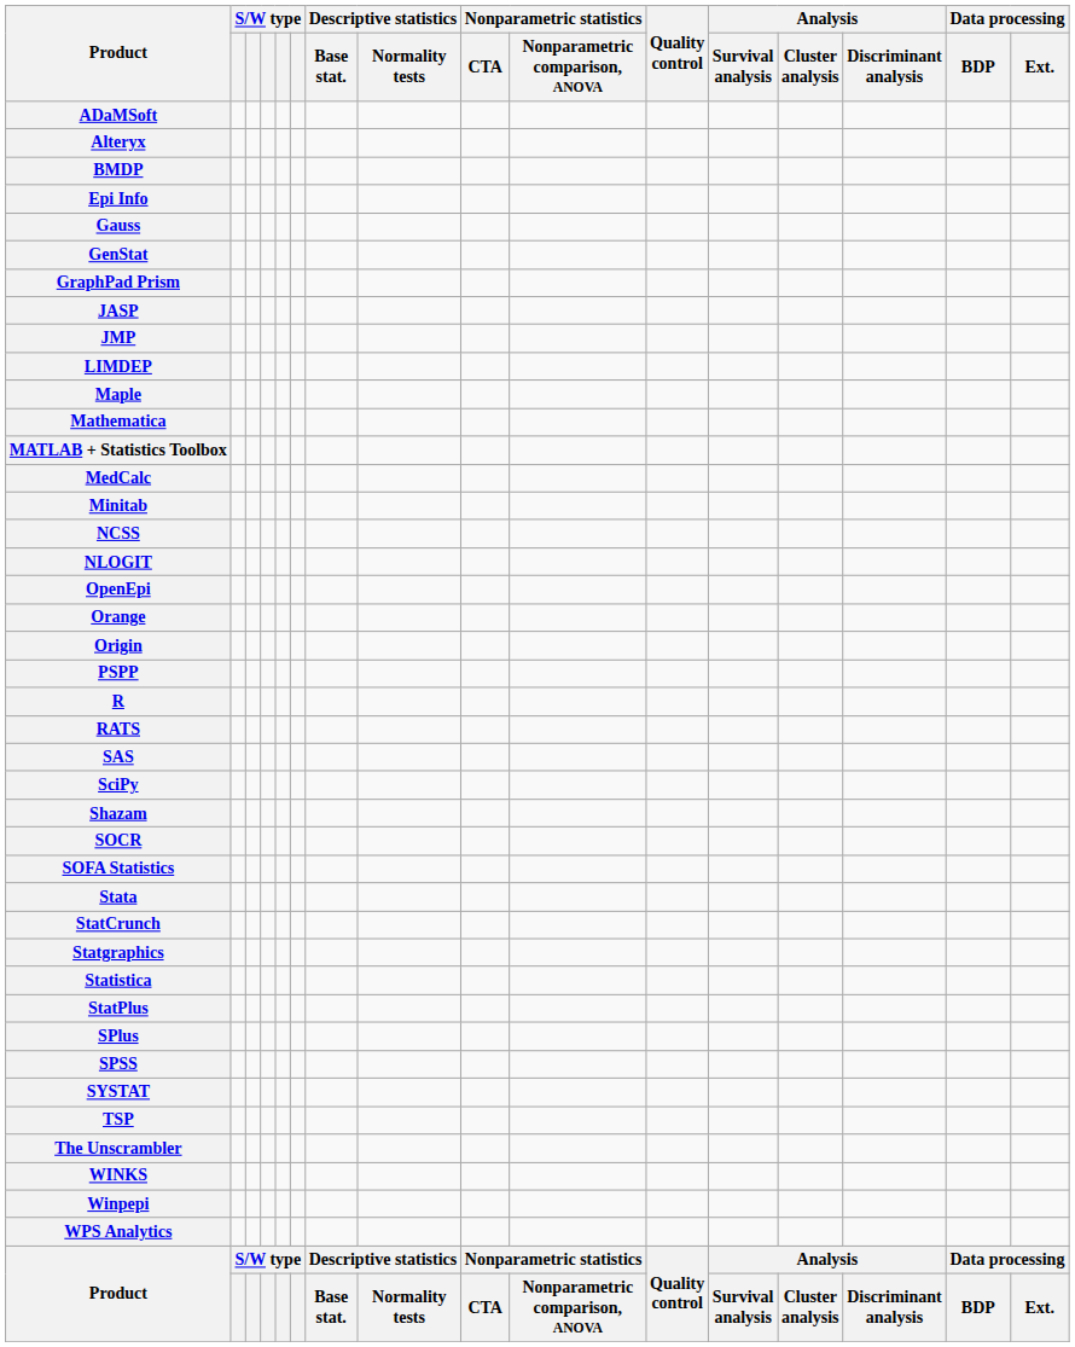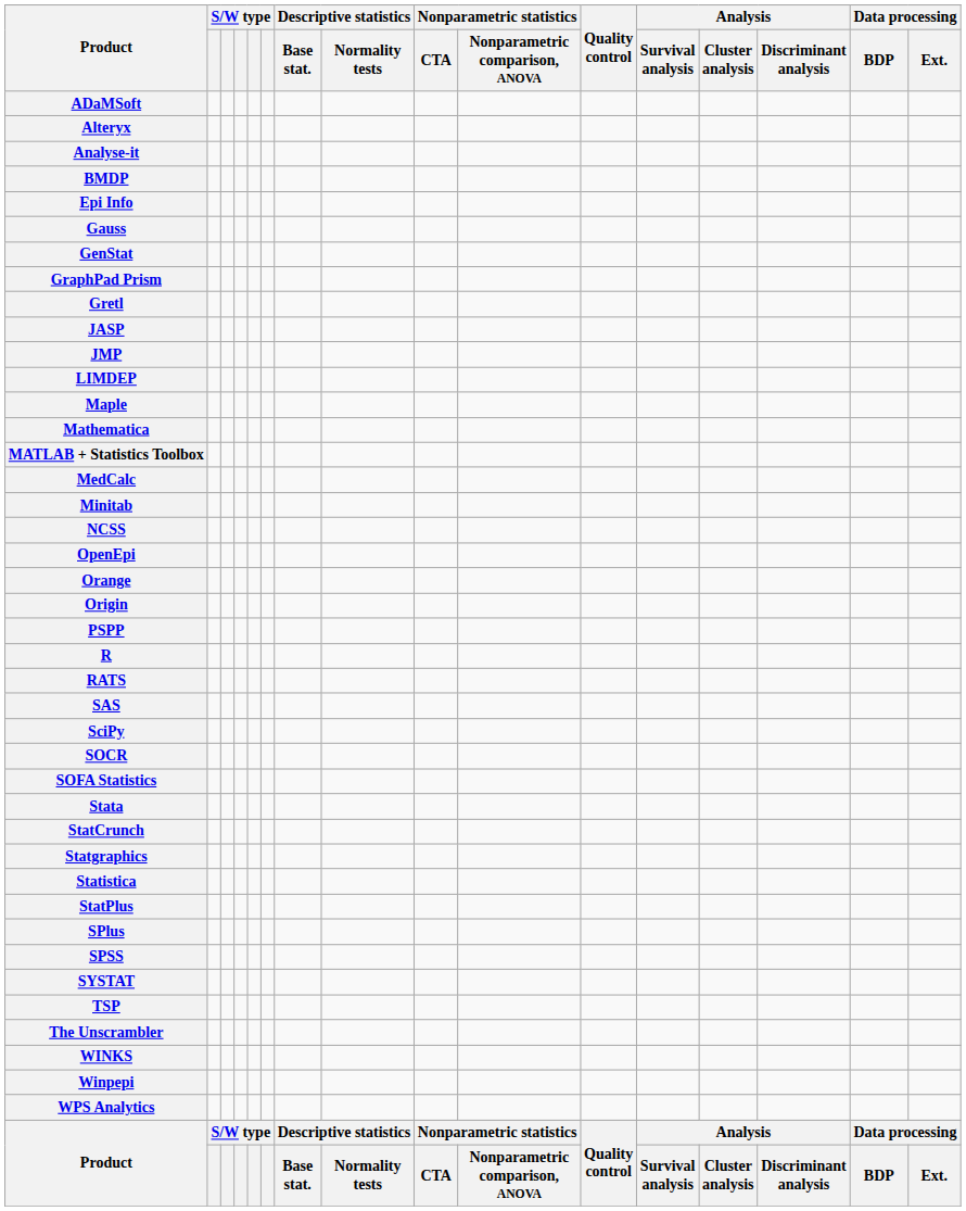+ row: Analyse-it
+ row: Gretl
- row: NLOGIT
- row: Shazam
